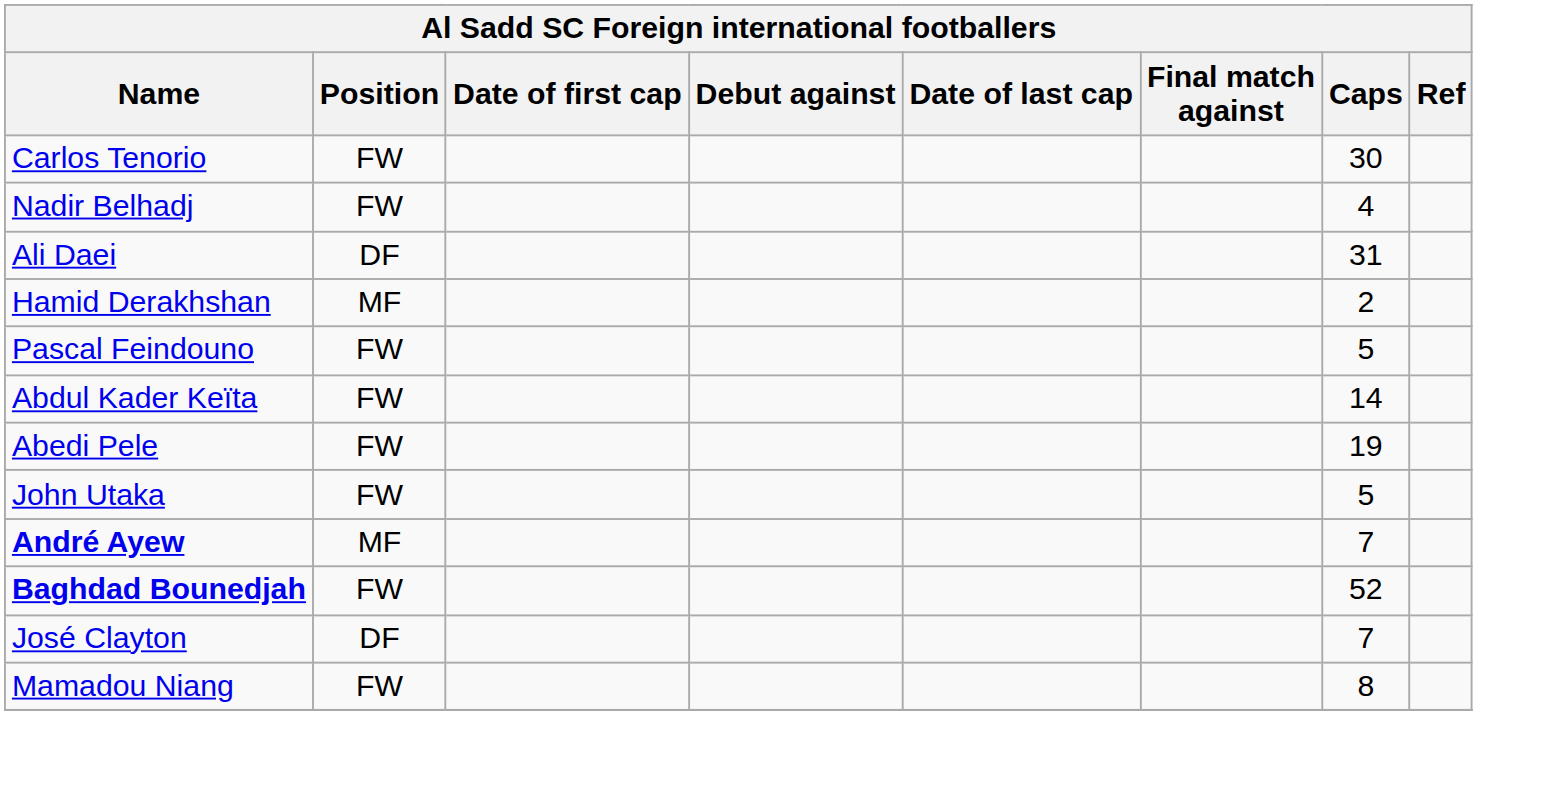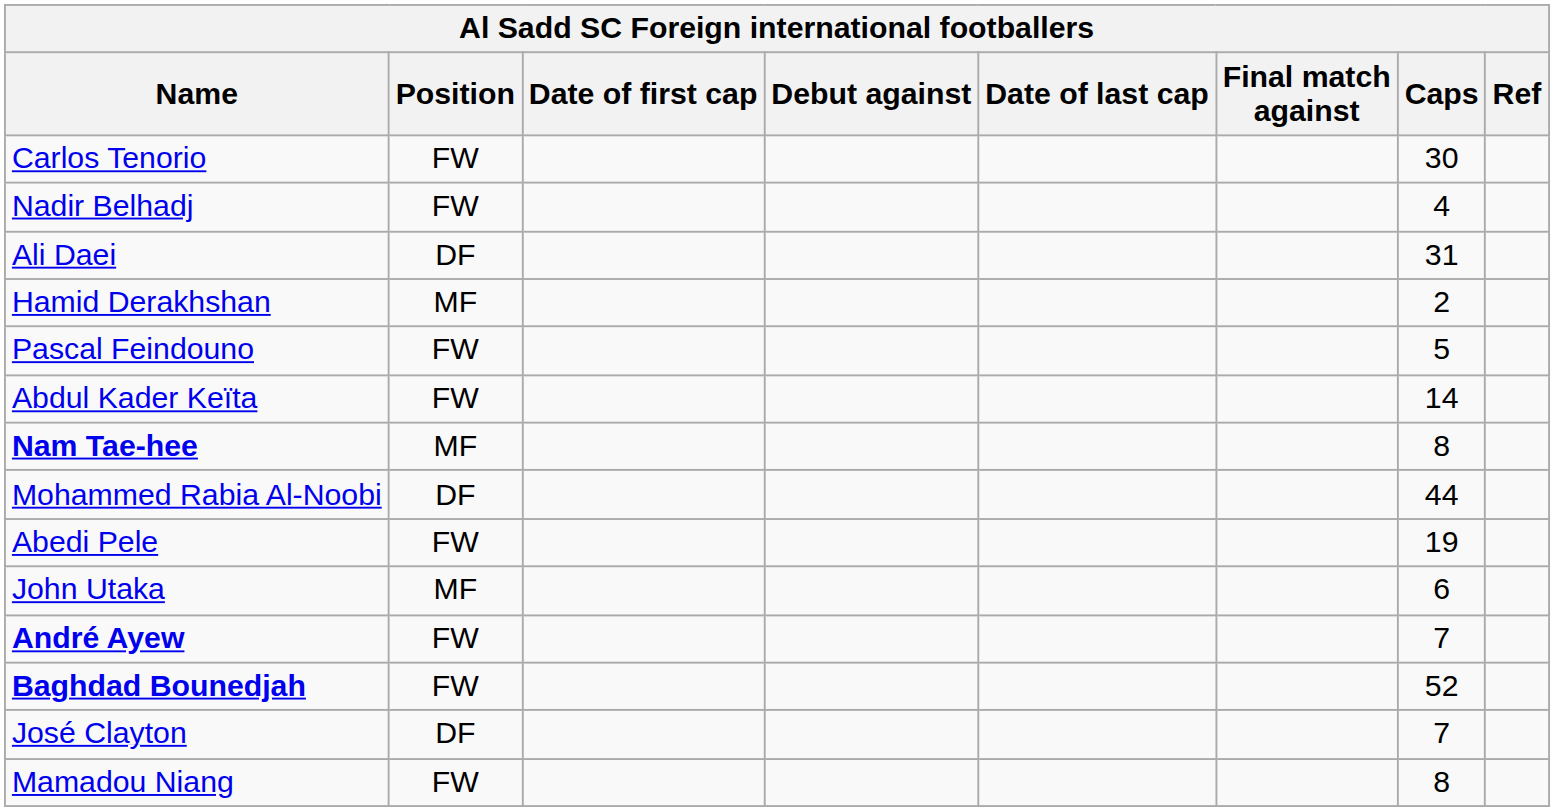+ row: Nam Tae-hee | MF | 8
+ row: Mohammed Rabia Al-Noobi | DF | 44
John Utaka | Position: FW -> MF
John Utaka | Caps: 5 -> 6
André Ayew | Position: MF -> FW
